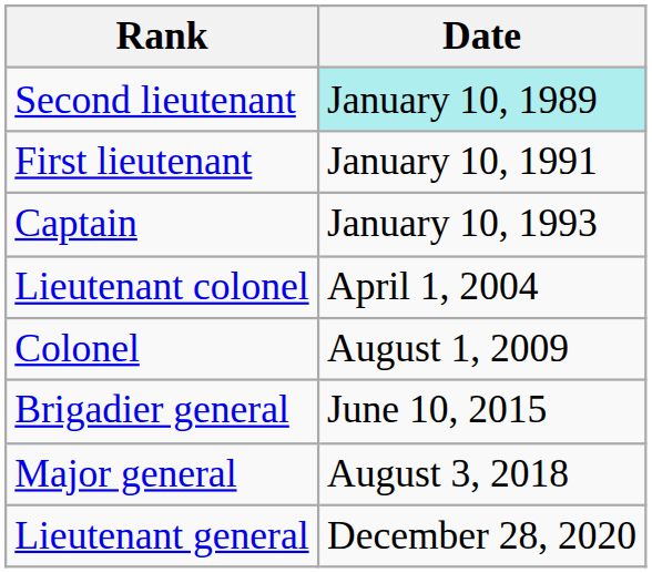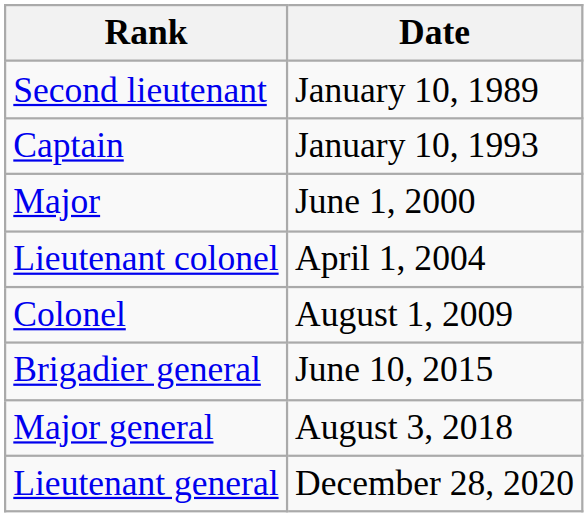Second lieutenant | Date: paleturquoise background -> no background
- row: First lieutenant | January 10, 1991
+ row: Major | June 1, 2000
